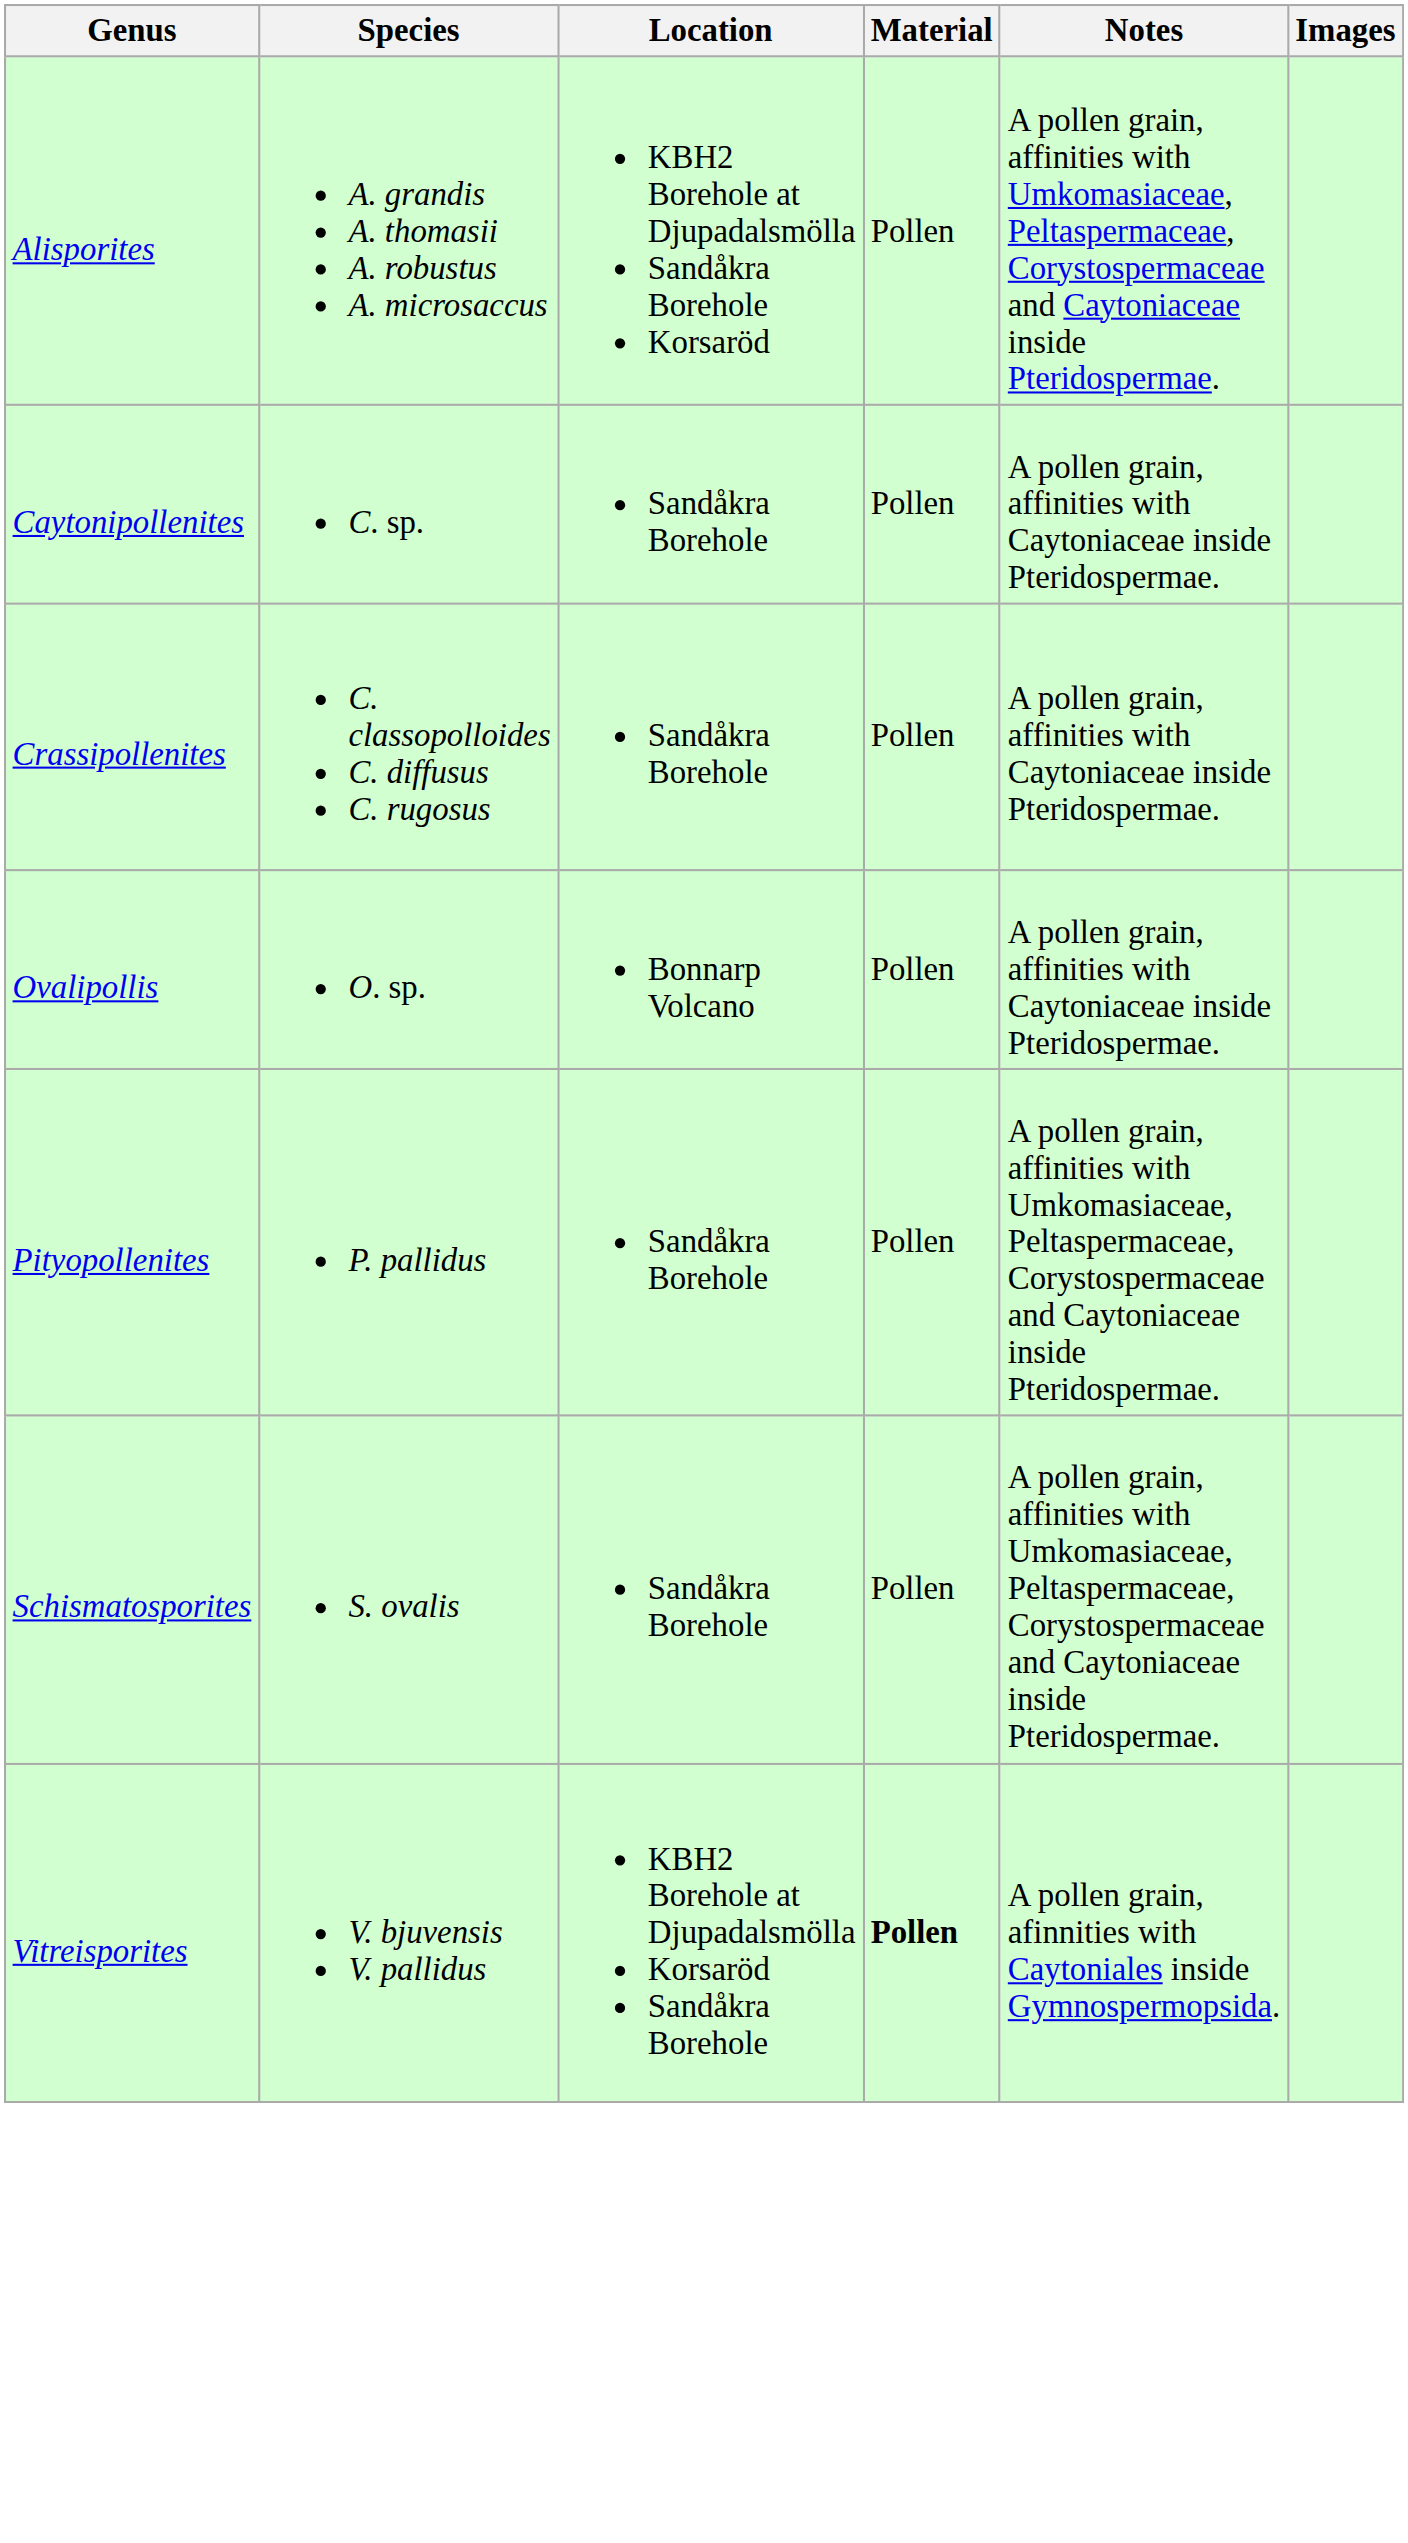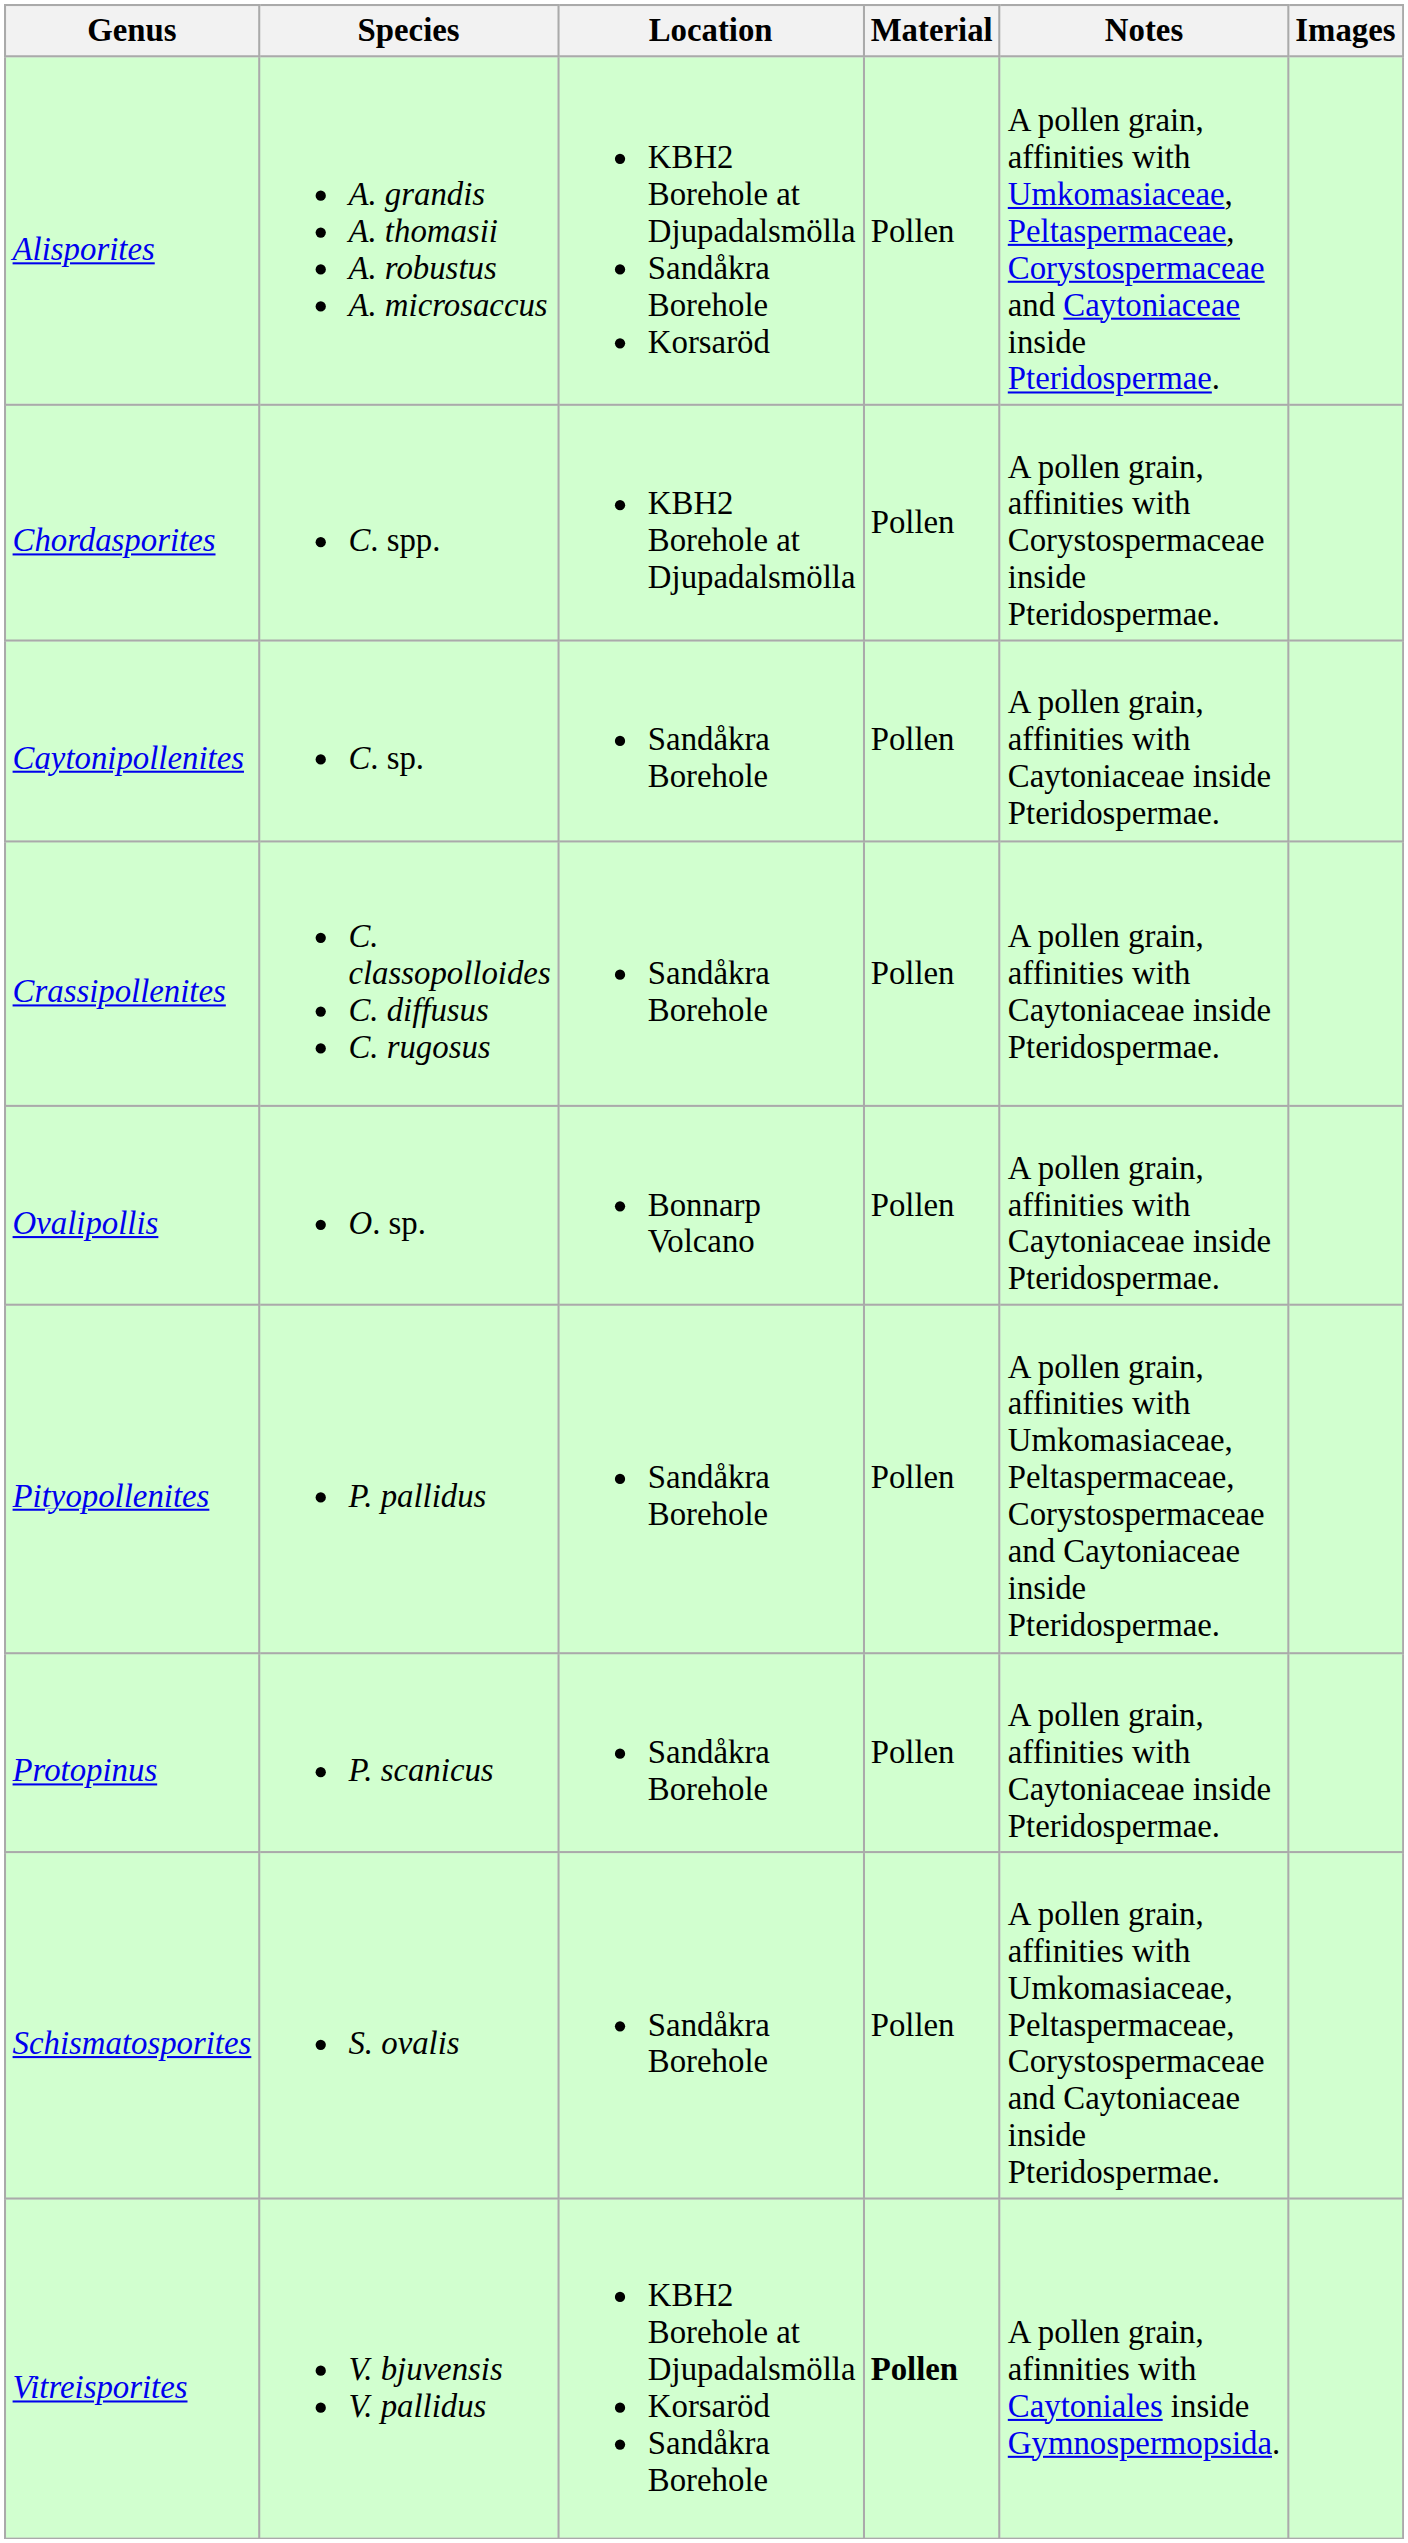+ row: Chordasporites | C. spp. | KBH2 Borehole at Djupadalsmölla | Pollen | A pollen grain, affinities with Corystospermaceae inside Pteridospermae.
+ row: Protopinus | P. scanicus | Sandåkra Borehole | Pollen | A pollen grain, affinities with Caytoniaceae inside Pteridospermae.
